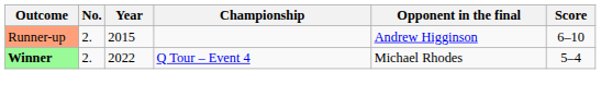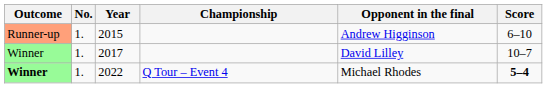2015 | No.: 2. -> 1.
+ row: Winner | 1. | 2017 | David Lilley | 10–7
2022 | No.: 2. -> 1.
2022 | Score: normal -> bold
